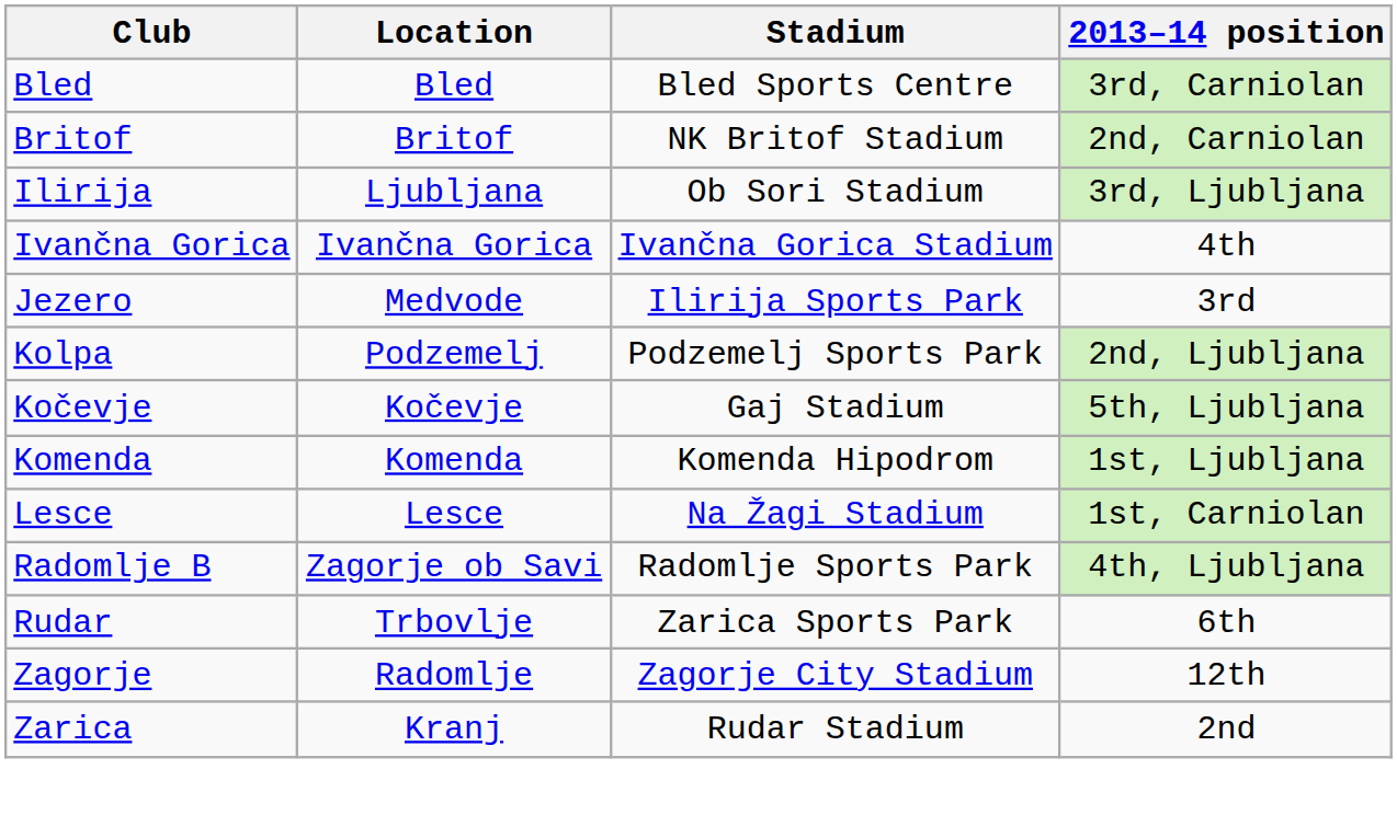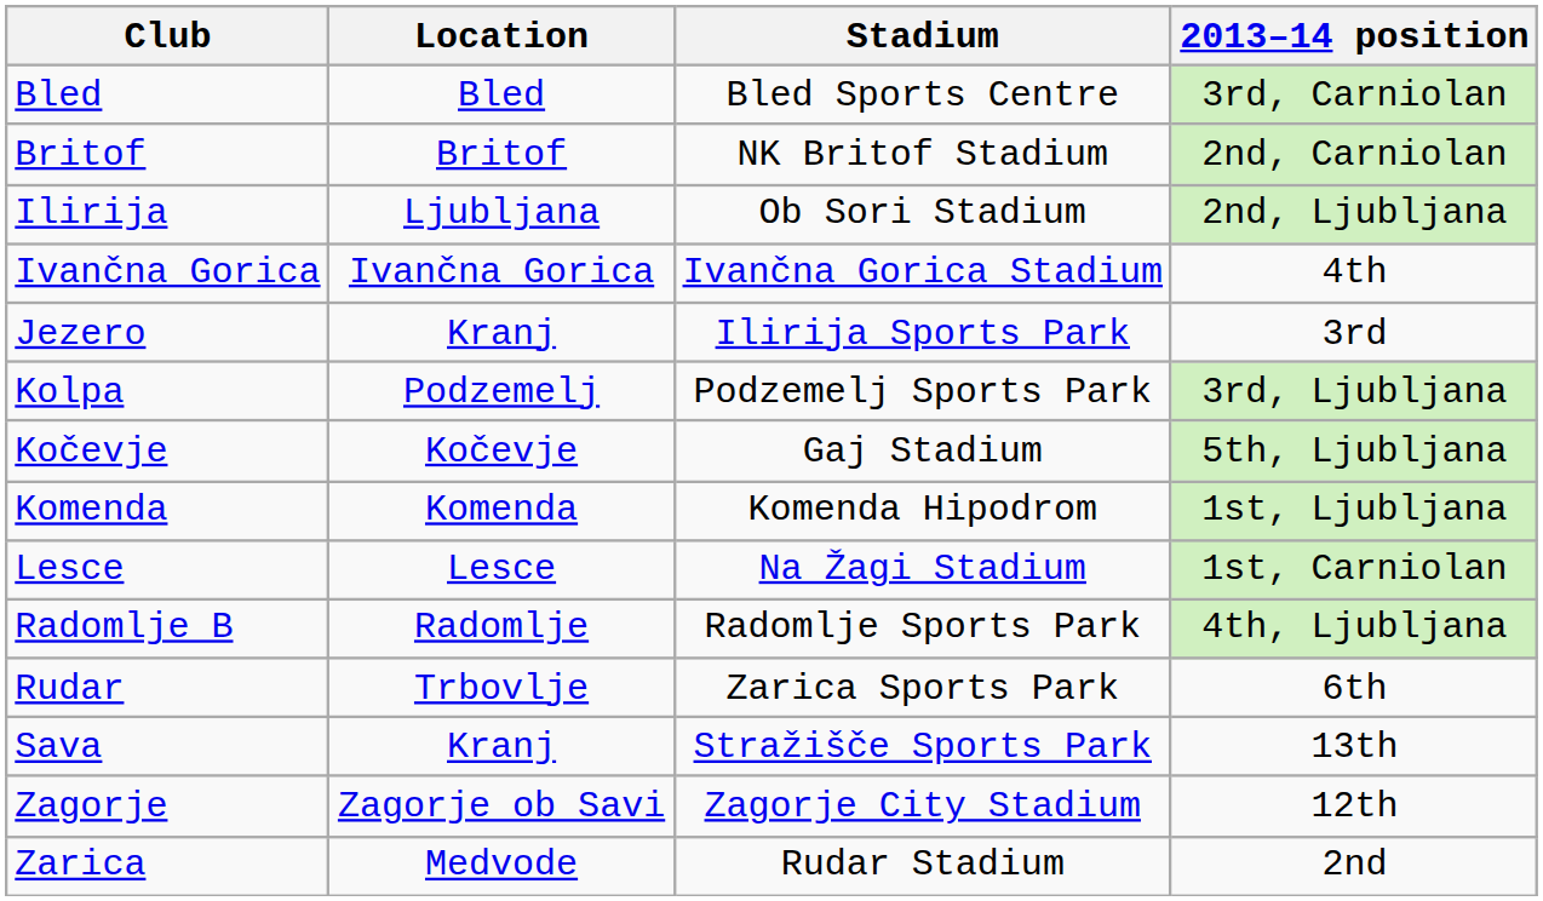Ilirija | 2013–14 position: 3rd, Ljubljana -> 2nd, Ljubljana
Jezero | Location: Medvode -> Kranj
Kolpa | 2013–14 position: 2nd, Ljubljana -> 3rd, Ljubljana
Radomlje B | Location: Zagorje ob Savi -> Radomlje
+ row: Sava | Kranj | Stražišče Sports Park | 13th
Zagorje | Location: Radomlje -> Zagorje ob Savi
Zarica | Location: Kranj -> Medvode
